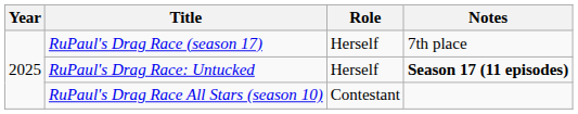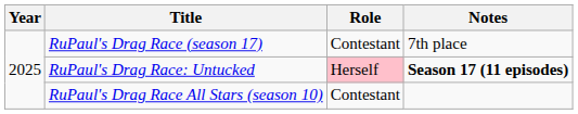RuPaul's Drag Race (season 17) | Role: Herself -> Contestant
RuPaul's Drag Race: Untucked | Role: no background -> pink background
